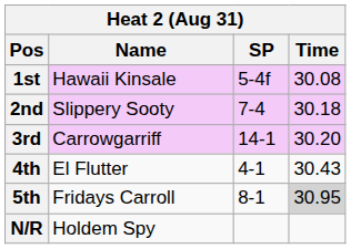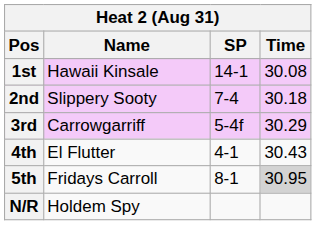1st | SP: 5-4f -> 14-1
3rd | SP: 14-1 -> 5-4f
3rd | Time: 30.20 -> 30.29
